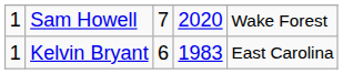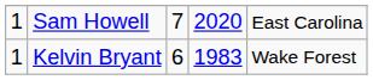Sam Howell | column 5: Wake Forest -> East Carolina
Kelvin Bryant | column 5: East Carolina -> Wake Forest
